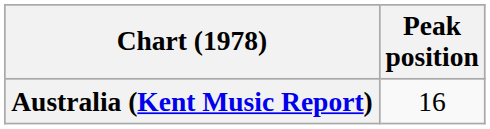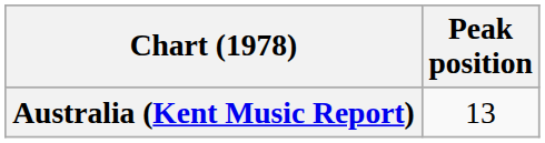Australia (Kent Music Report) | Peak position: 16 -> 13
